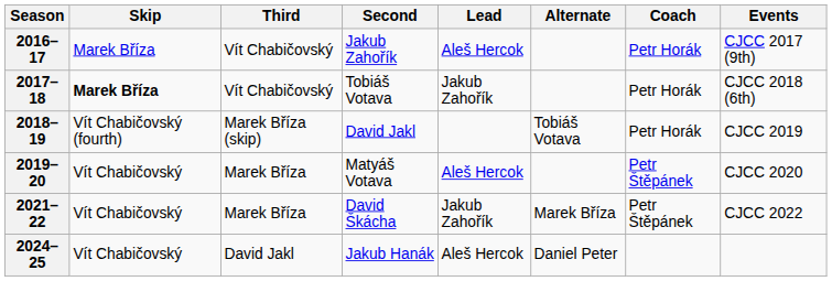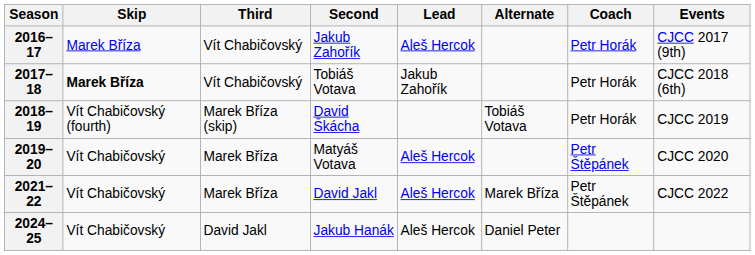2018–19 | Second: David Jakl -> David Škácha
2021–22 | Second: David Škácha -> David Jakl
2021–22 | Lead: Jakub Zahořík -> Aleš Hercok
